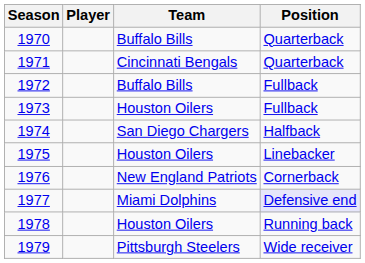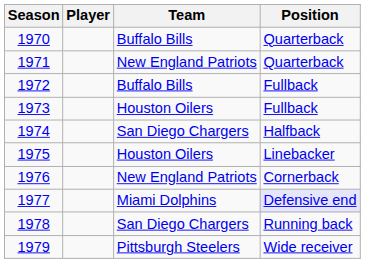1971 | Team: Cincinnati Bengals -> New England Patriots
1978 | Team: Houston Oilers -> San Diego Chargers
